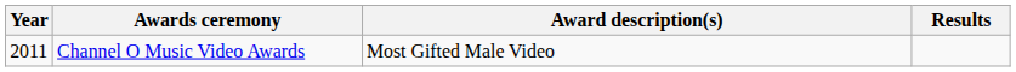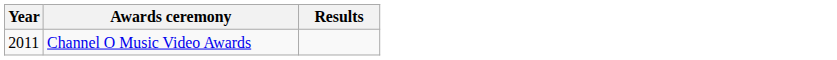- column: Award description(s) | Most Gifted Male Video
